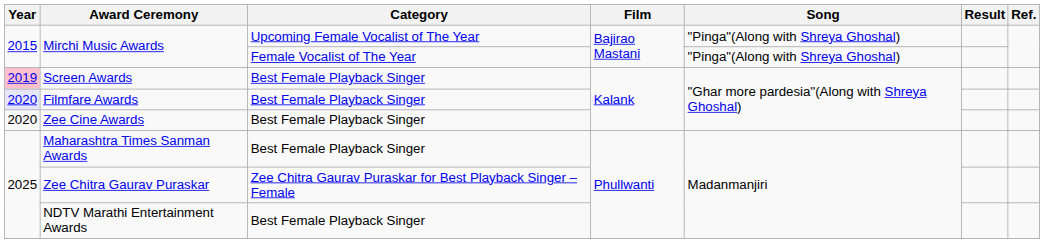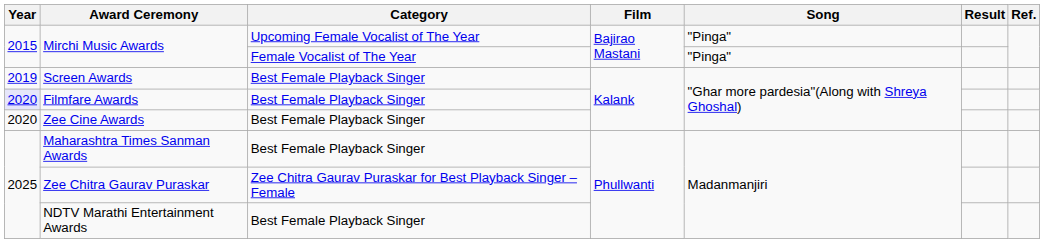Mirchi Music Awards / Upcoming Female Vocalist of The Year | Song: "Pinga"(Along with Shreya Ghoshal) -> "Pinga"
Mirchi Music Awards / Female Vocalist of The Year | Song: "Pinga"(Along with Shreya Ghoshal) -> "Pinga"
Screen Awards | Year: pink background -> no background
